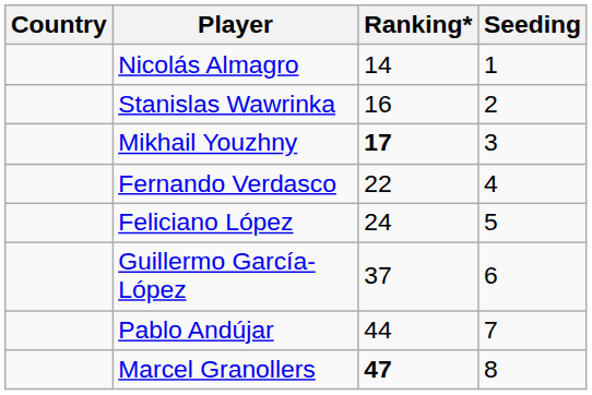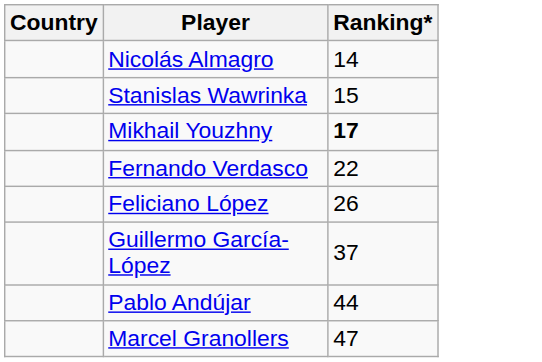- column: Seeding | 1 | 2 | 3 | 4 | 5 | 6 | 7 | 8
Stanislas Wawrinka | Ranking*: 16 -> 15
Feliciano López | Ranking*: 24 -> 26
Marcel Granollers | Ranking*: bold -> normal
